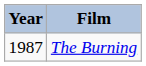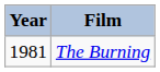The Burning | Year: 1987 -> 1981
